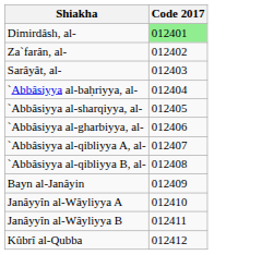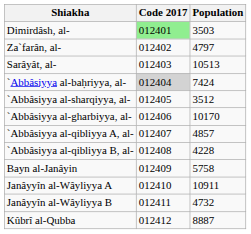+ column: Population | 3503 | 4797 | 10513 | 7424 | 3512 | 10170 | 4857 | 4228 | 5758 | 10911 | 4732 | 8887
`Abbâsiyya al-baḥriyya, al- | Code 2017: no background -> lightgrey background
